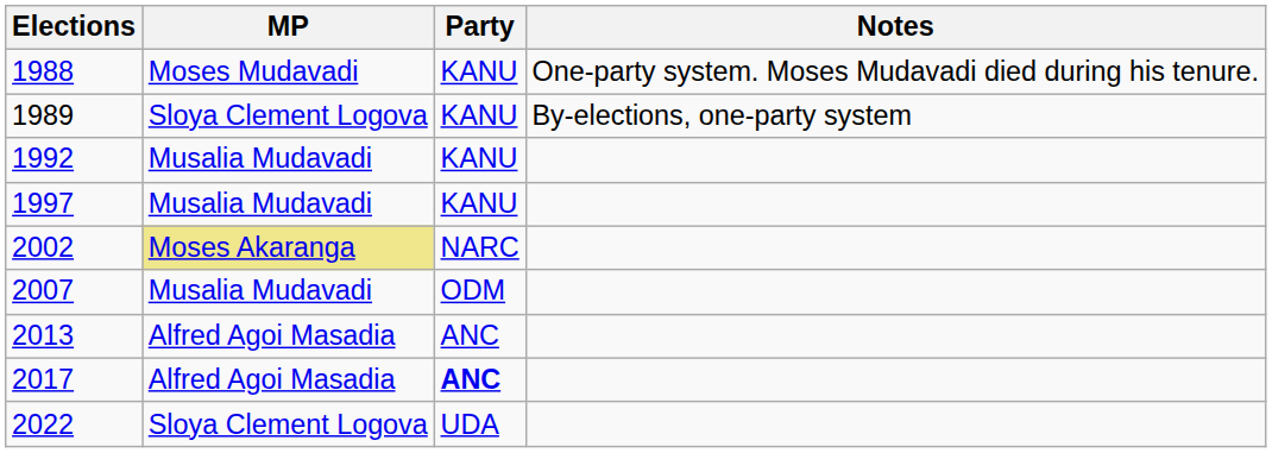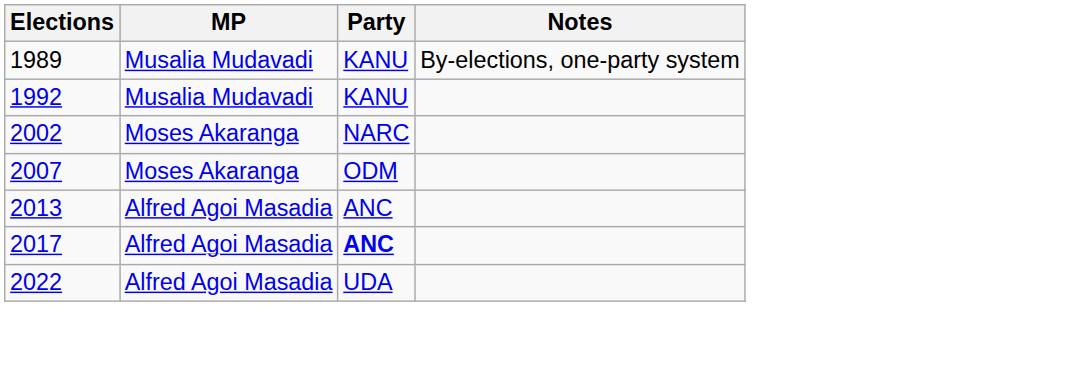- row: 1988 | Moses Mudavadi | KANU | One-party system. Moses Mudavadi died during his tenure.
1989 | MP: Sloya Clement Logova -> Musalia Mudavadi
- row: 1997 | Musalia Mudavadi | KANU
2002 | MP: khaki background -> no background
2007 | MP: Musalia Mudavadi -> Moses Akaranga
2022 | MP: Sloya Clement Logova -> Alfred Agoi Masadia
